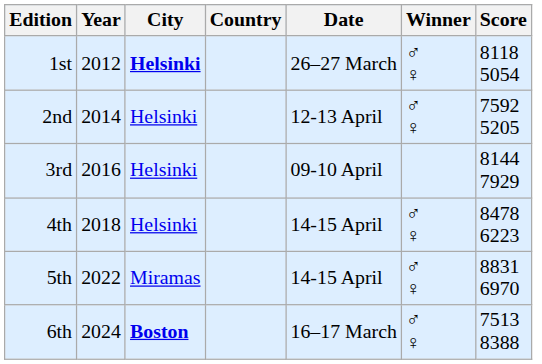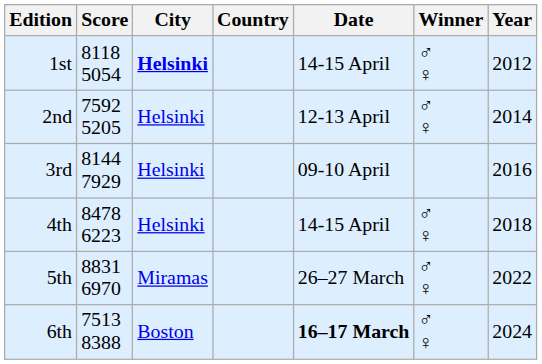columns swapped: Year <-> Score
1st | Date: 26–27 March -> 14-15 April
5th | Date: 14-15 April -> 26–27 March
6th | City: bold -> normal
6th | Date: normal -> bold
